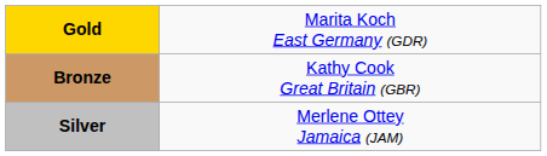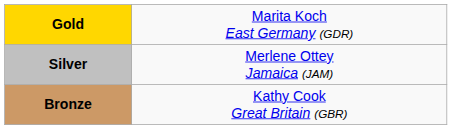rows swapped: Silver <-> Bronze
